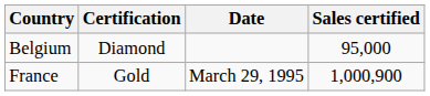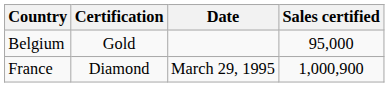Belgium | Certification: Diamond -> Gold
France | Certification: Gold -> Diamond
